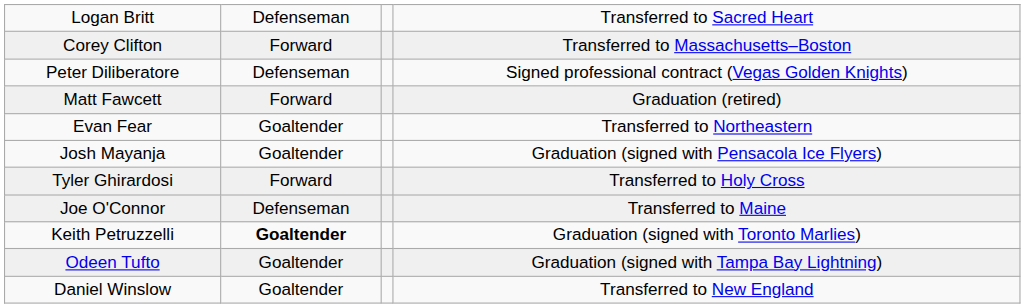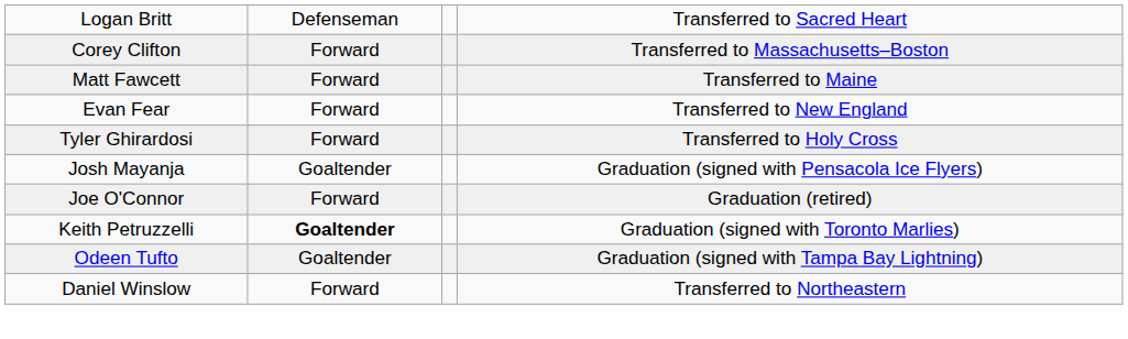- row: Peter Diliberatore | Defenseman | Signed professional contract (Vegas Golden Knights)
Matt Fawcett | column 4: Graduation (retired) -> Transferred to Maine
Evan Fear | column 2: Goaltender -> Forward
Evan Fear | column 4: Transferred to Northeastern -> Transferred to New England
rows swapped: Tyler Ghirardosi <-> Josh Mayanja
Joe O'Connor | column 2: Defenseman -> Forward
Joe O'Connor | column 4: Transferred to Maine -> Graduation (retired)
Daniel Winslow | column 2: Goaltender -> Forward
Daniel Winslow | column 4: Transferred to New England -> Transferred to Northeastern
